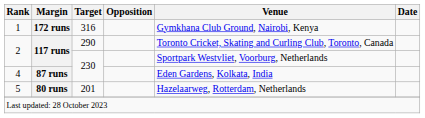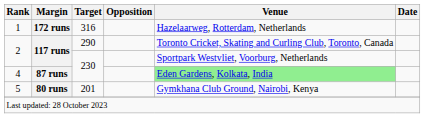1 | Venue: Gymkhana Club Ground, Nairobi, Kenya -> Hazelaarweg, Rotterdam, Netherlands
4 | Venue: no background -> lightgreen background
5 | Venue: Hazelaarweg, Rotterdam, Netherlands -> Gymkhana Club Ground, Nairobi, Kenya
